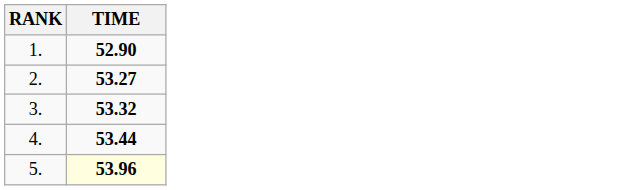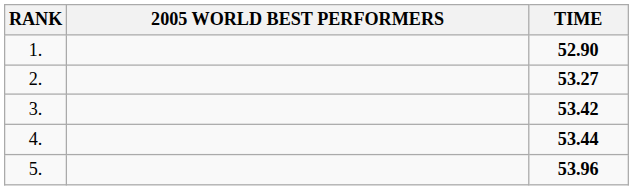+ column: 2005 WORLD BEST PERFORMERS
3. | TIME: 53.32 -> 53.42
5. | TIME: lightyellow background -> no background
